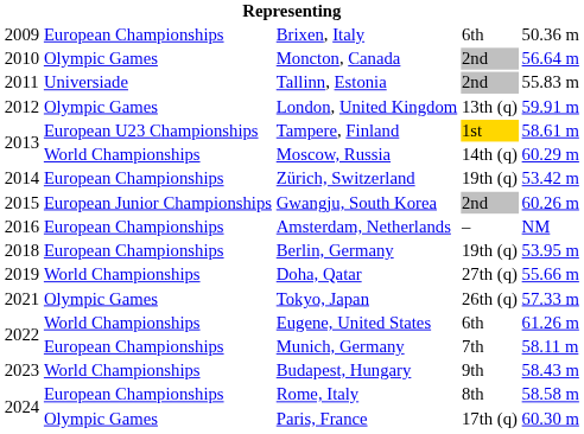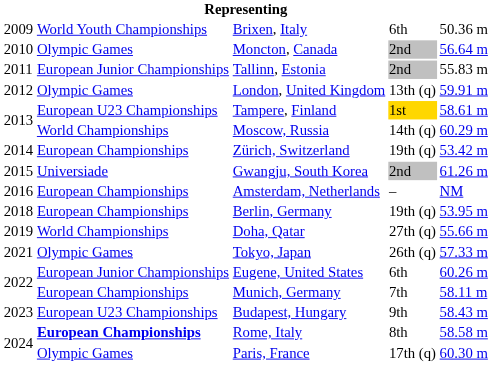Brixen, Italy | column 2: European Championships -> World Youth Championships
Tallinn, Estonia | column 2: Universiade -> European Junior Championships
Gwangju, South Korea | column 2: European Junior Championships -> Universiade
Gwangju, South Korea | column 5: 60.26 m -> 61.26 m
Eugene, United States | column 2: World Championships -> European Junior Championships
Eugene, United States | column 5: 61.26 m -> 60.26 m
Budapest, Hungary | column 2: World Championships -> European U23 Championships
Rome, Italy | column 2: normal -> bold
